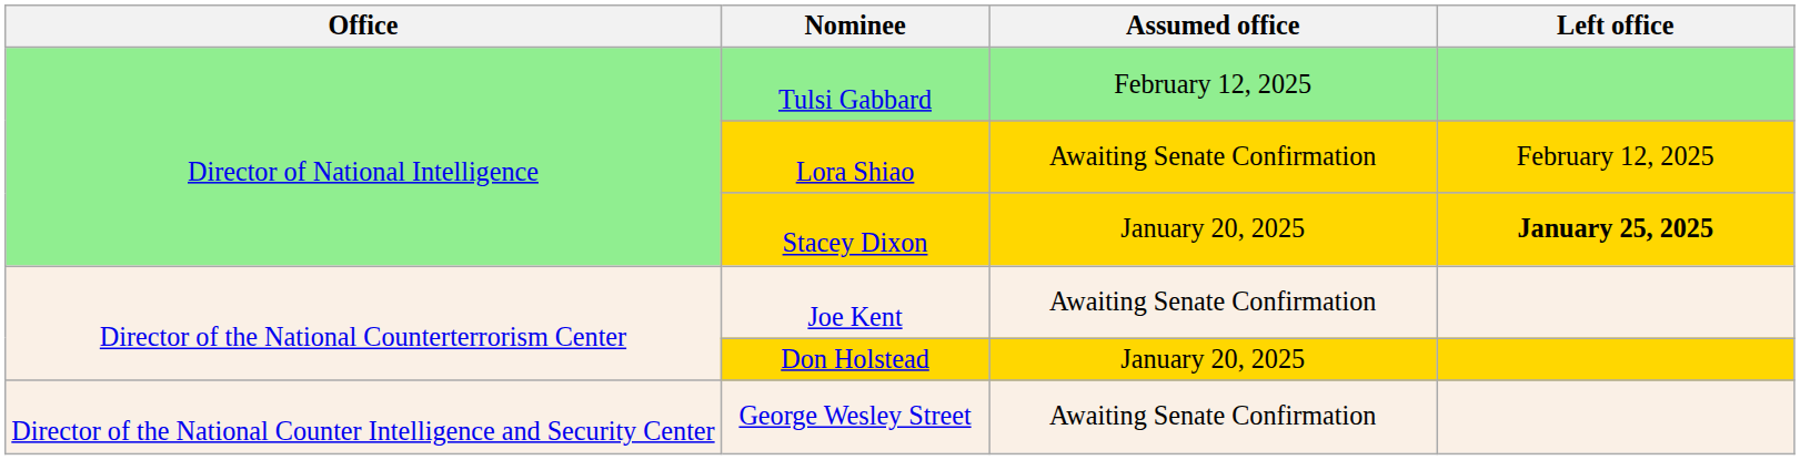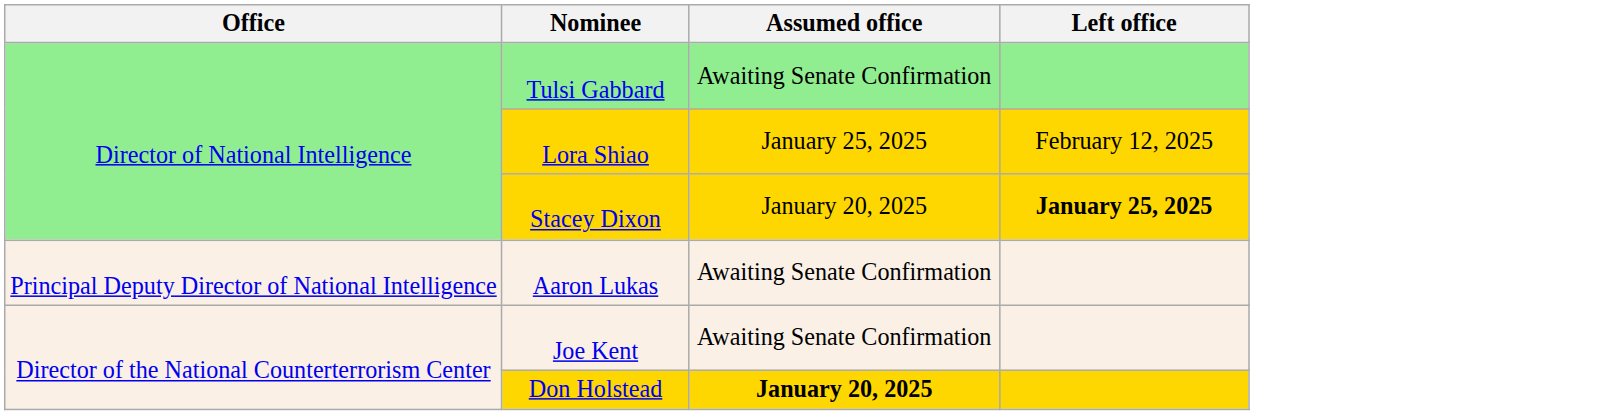Tulsi Gabbard | Assumed office: February 12, 2025 -> Awaiting Senate Confirmation
Lora Shiao | Assumed office: Awaiting Senate Confirmation -> January 25, 2025
+ row: Principal Deputy Director of National Intelligence | Aaron Lukas | Awaiting Senate Confirmation
Don Holstead | Assumed office: normal -> bold
- row: Director of the National Counter Intelligence and Security Center | George Wesley Street | Awaiting Senate Confirmation
